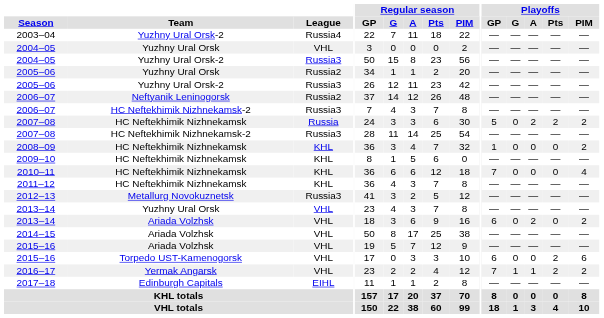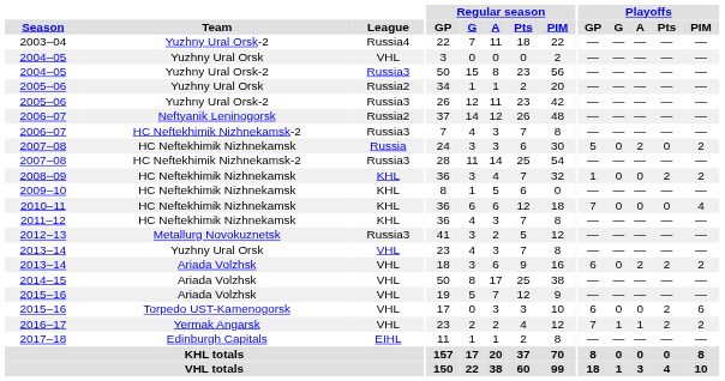2007–08 / HC Neftekhimik Nizhnekamsk | Playoffs / Pts: 2 -> 0
2008–09 | Playoffs / Pts: 0 -> 2
2013–14 / Ariada Volzhsk | Playoffs / Pts: 0 -> 2
